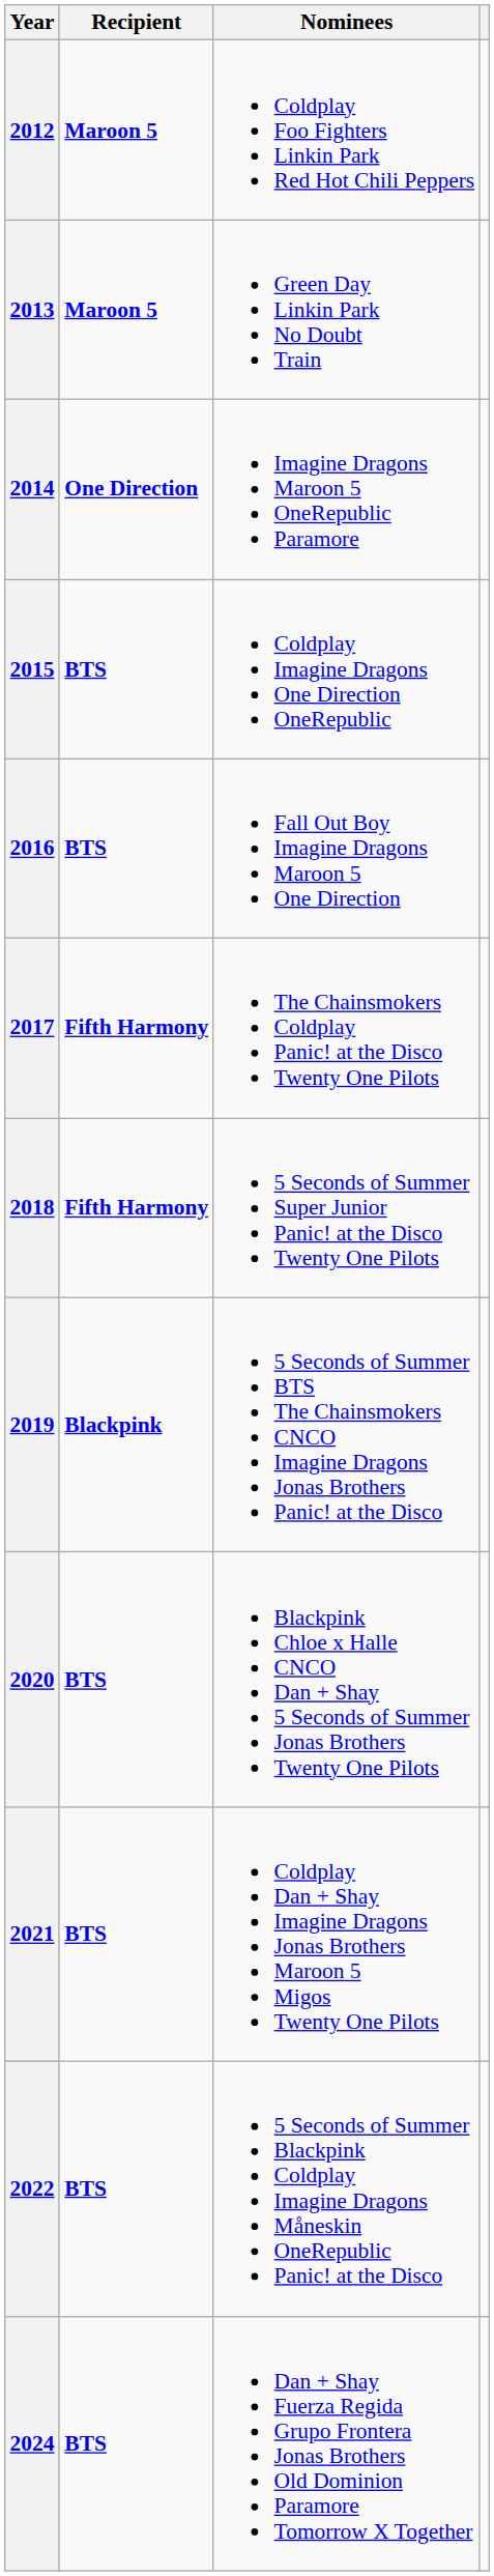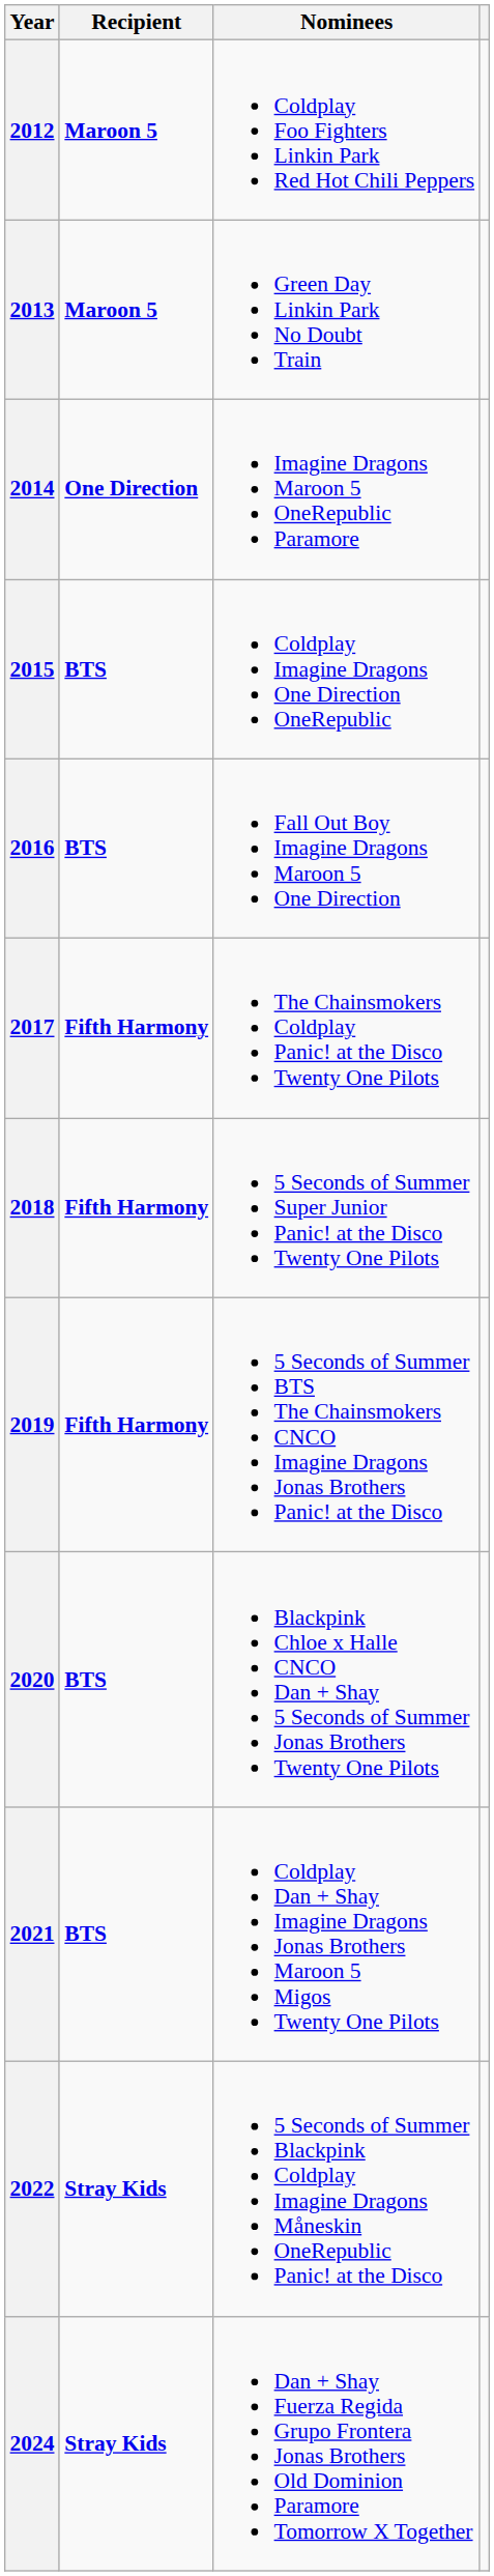2019 | Recipient: Blackpink -> Fifth Harmony
2022 | Recipient: BTS -> Stray Kids
2024 | Recipient: BTS -> Stray Kids
